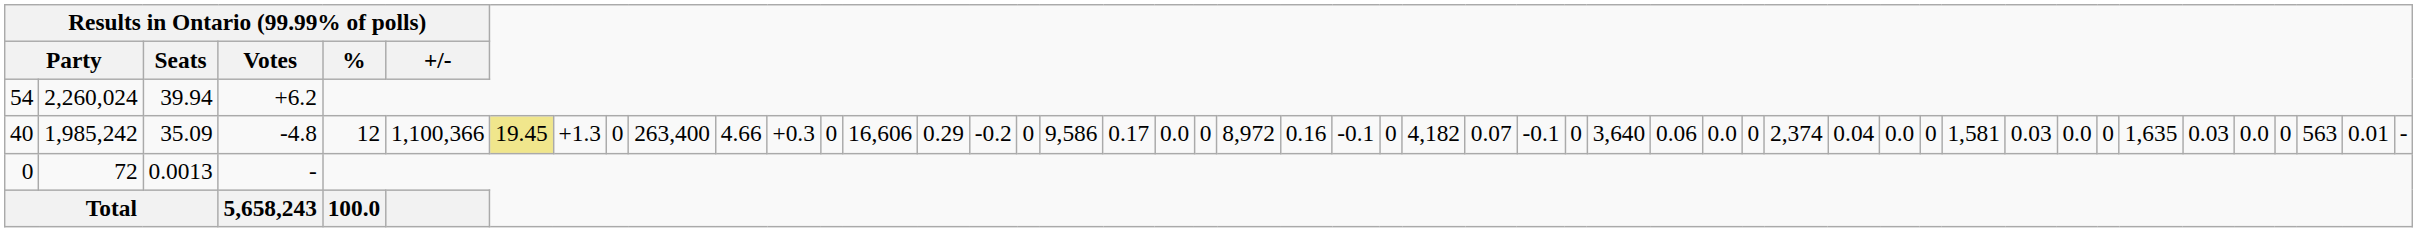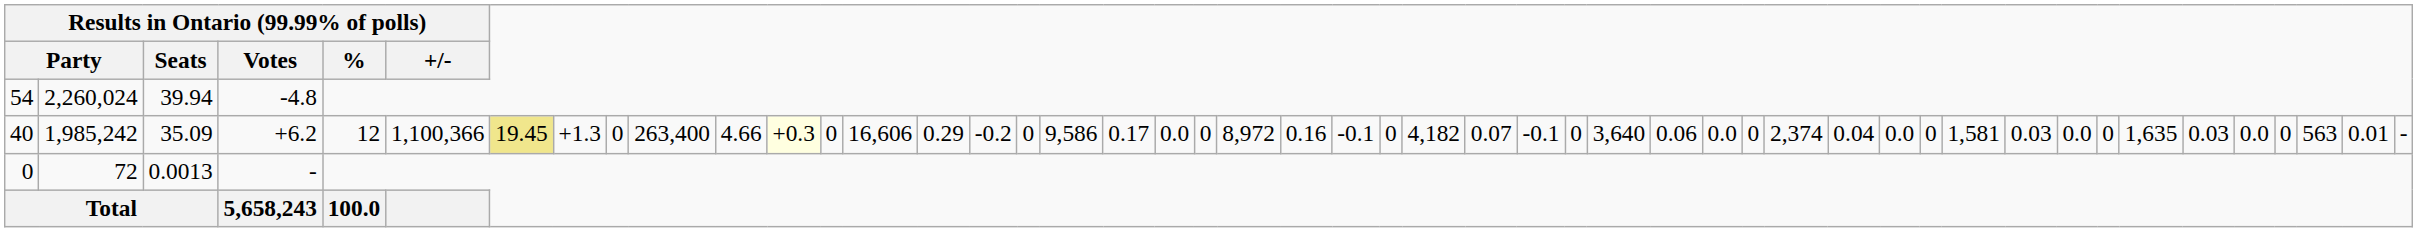54 | Results in Ontario (99.99% of polls) / Votes: +6.2 -> -4.8
40 | Results in Ontario (99.99% of polls) / Votes: -4.8 -> +6.2
40 | column 12: no background -> lightyellow background
